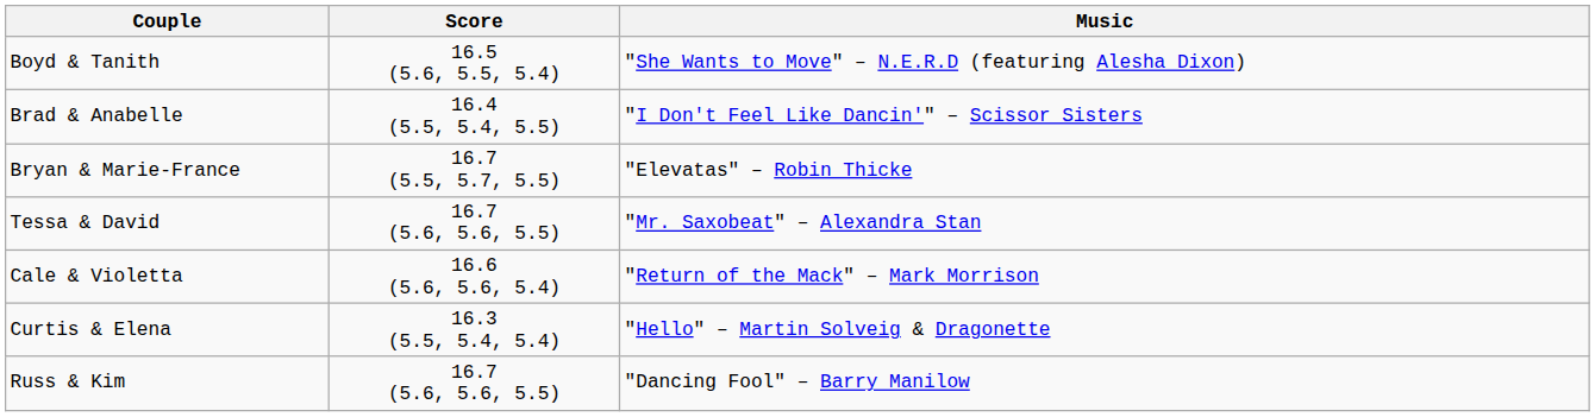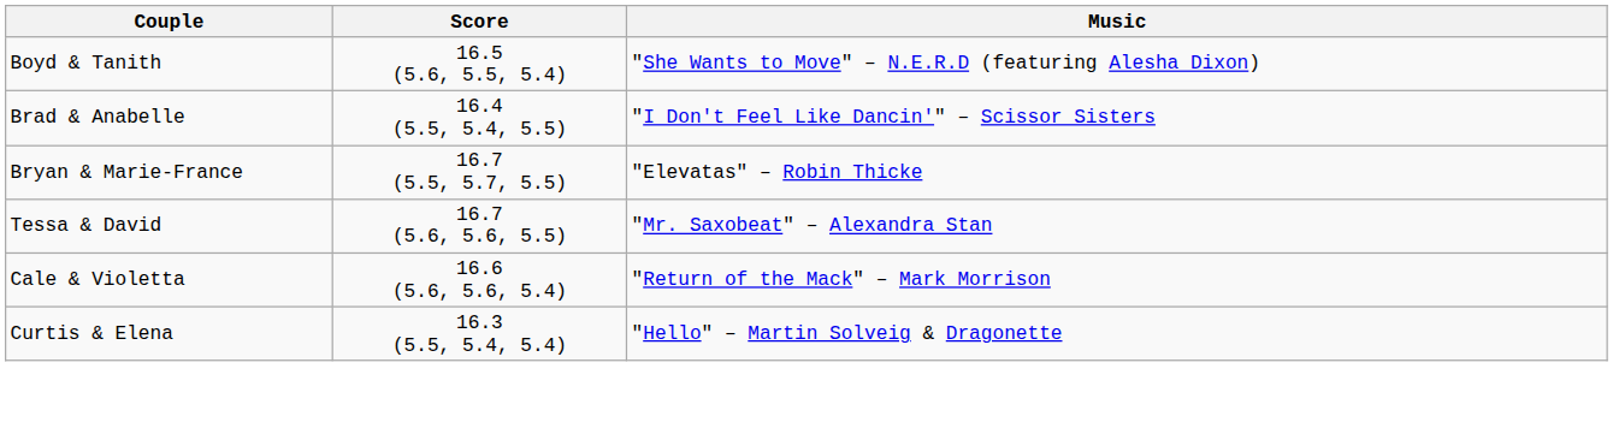- row: Russ & Kim | 16.7 (5.6, 5.6, 5.5) | "Dancing Fool" – Barry Manilow
